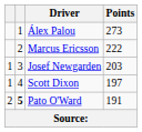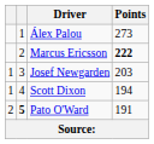Marcus Ericsson | Points: normal -> bold
Scott Dixon | Points: 197 -> 194
